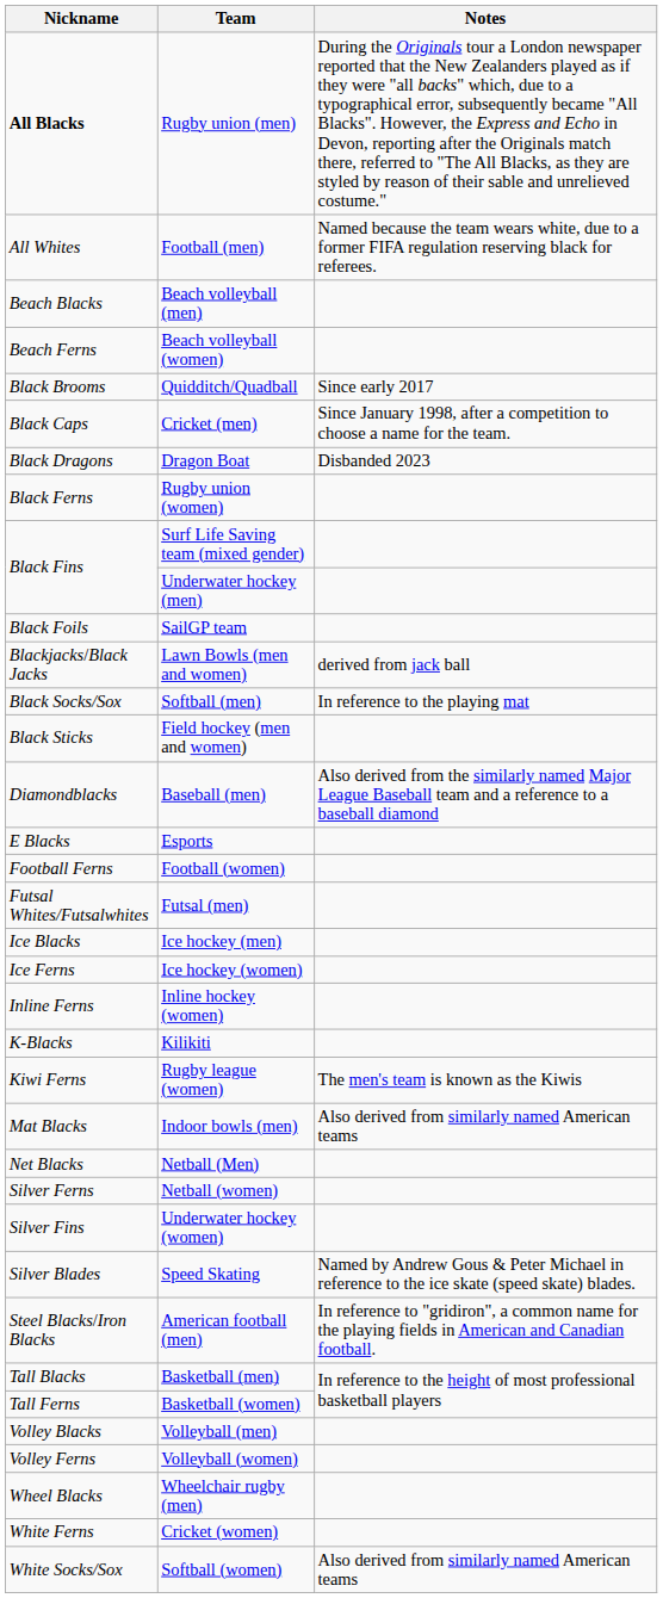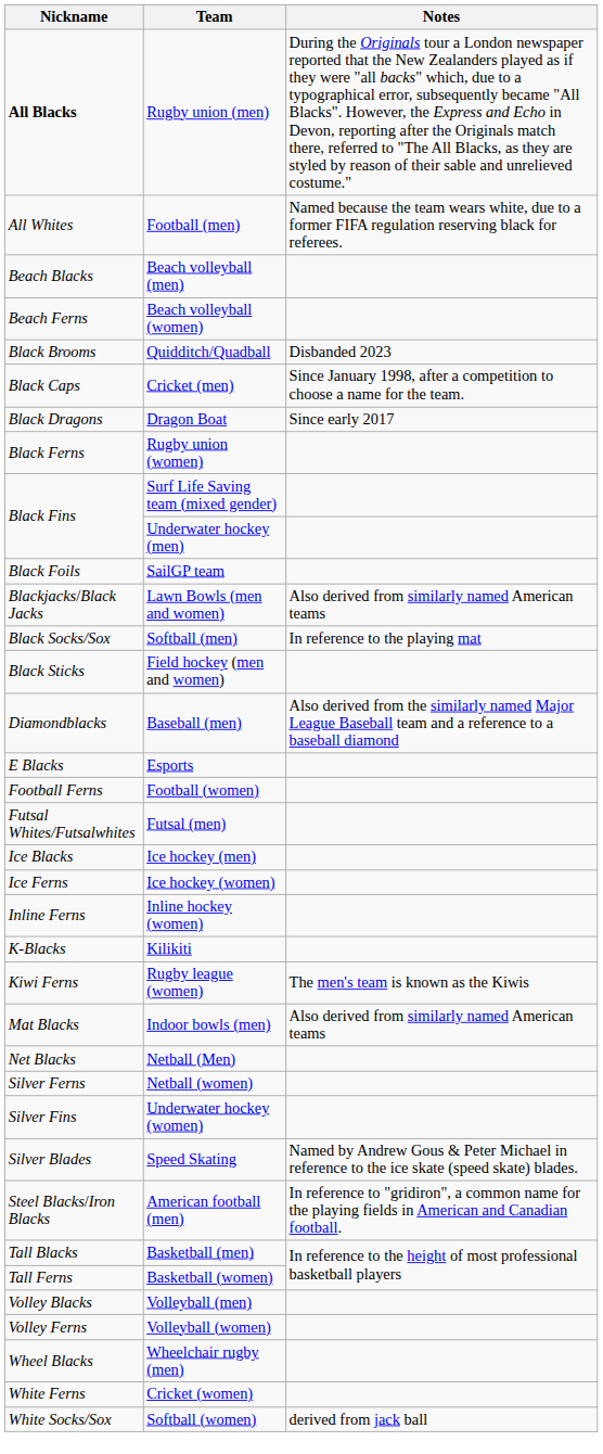Quidditch/Quadball | Notes: Since early 2017 -> Disbanded 2023
Dragon Boat | Notes: Disbanded 2023 -> Since early 2017
Lawn Bowls (men and women) | Notes: derived from jack ball -> Also derived from similarly named American teams
Softball (women) | Notes: Also derived from similarly named American teams -> derived from jack ball
